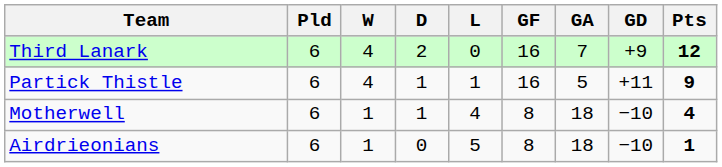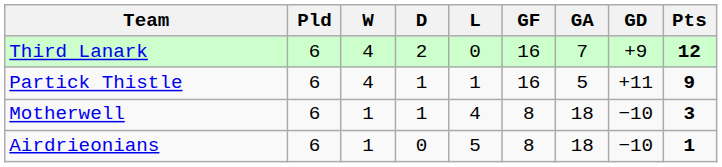Motherwell | Pts: 4 -> 3
